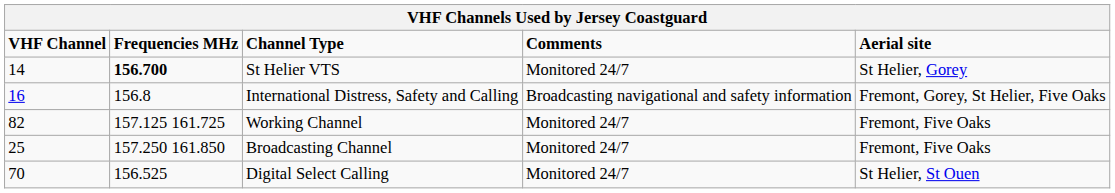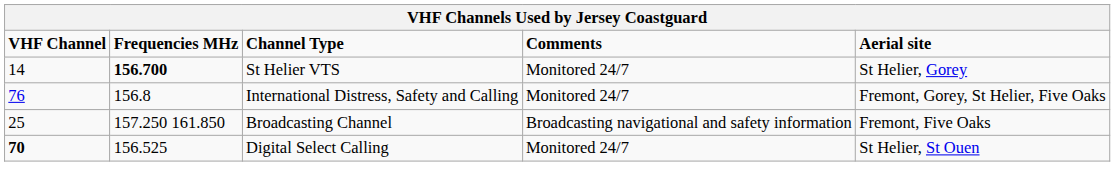International Distress, Safety and Calling | VHF Channel: 16 -> 76
International Distress, Safety and Calling | Comments: Broadcasting navigational and safety information -> Monitored 24/7
- row: 82 | 157.125 161.725 | Working Channel | Monitored 24/7 | Fremont, Five Oaks
Broadcasting Channel | Comments: Monitored 24/7 -> Broadcasting navigational and safety information
Digital Select Calling | VHF Channel: normal -> bold
